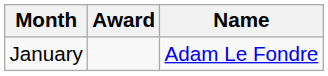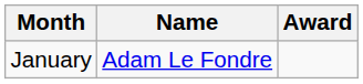columns swapped: Name <-> Award
